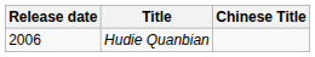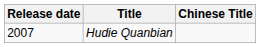Hudie Quanbian | Release date: 2006 -> 2007
